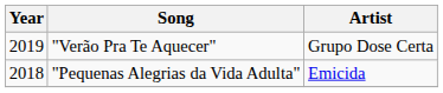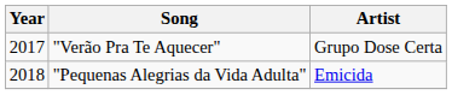"Verão Pra Te Aquecer" | Year: 2019 -> 2017
